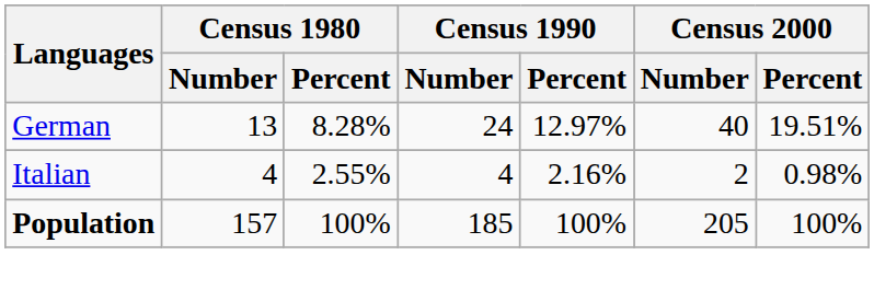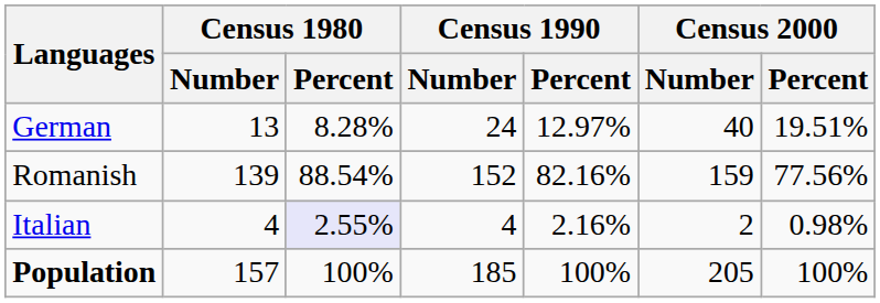+ row: Romanish | 139 | 88.54% | 152 | 82.16% | 159 | 77.56%
Italian | Census 1980 / Percent: no background -> lavender background
